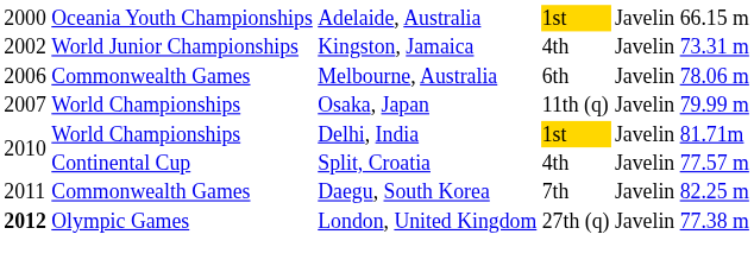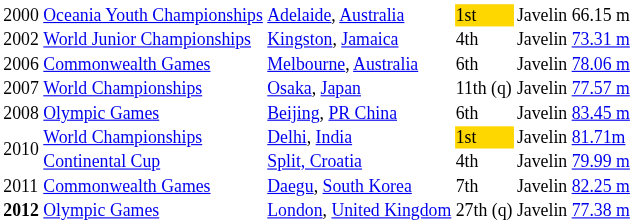Osaka, Japan | column 6: 79.99 m -> 77.57 m
+ row: 2008 | Olympic Games | Beijing, PR China | 6th | Javelin | 83.45 m
Split, Croatia | column 6: 77.57 m -> 79.99 m
